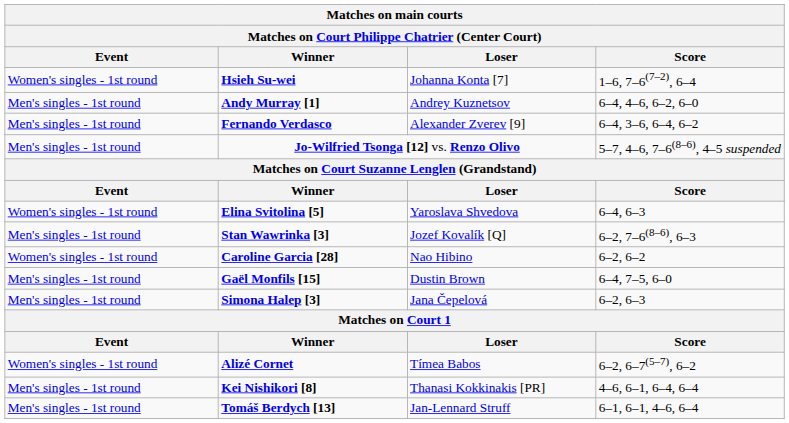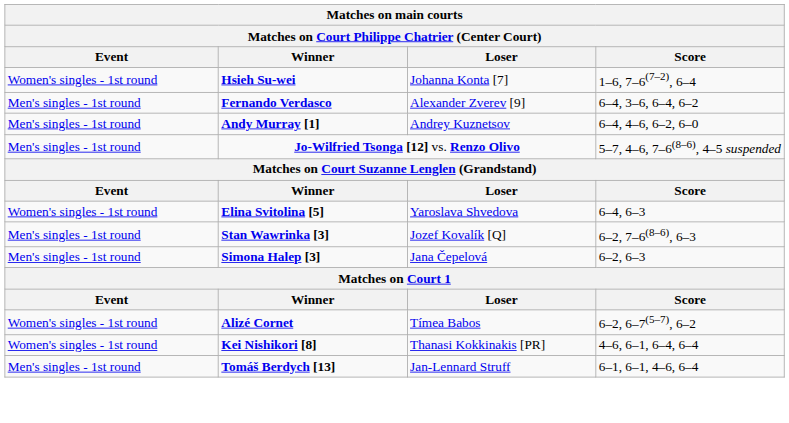rows swapped: Fernando Verdasco <-> Andy Murray [1]
- row: Women's singles - 1st round | Caroline Garcia [28] | Nao Hibino | 6–2, 6–2
- row: Men's singles - 1st round | Gaël Monfils [15] | Dustin Brown | 6–4, 7–5, 6–0
Kei Nishikori [8] | Event: Men's singles - 1st round -> Women's singles - 1st round
